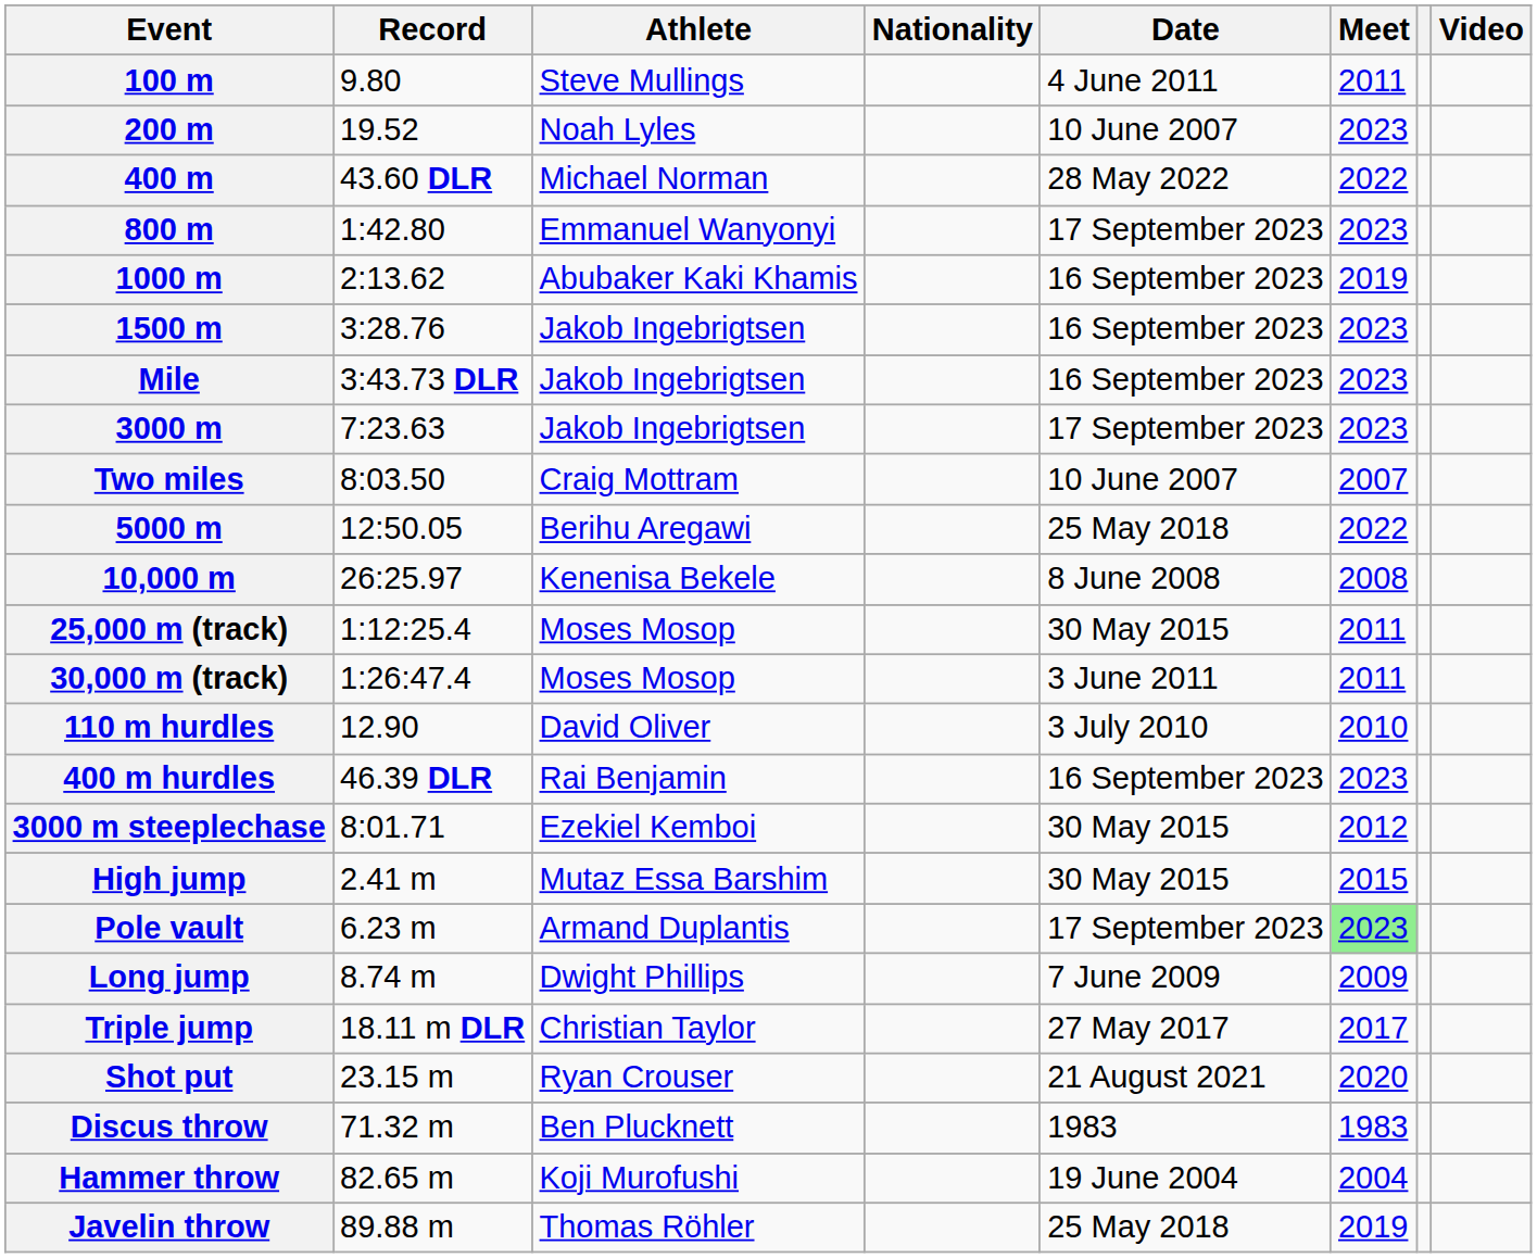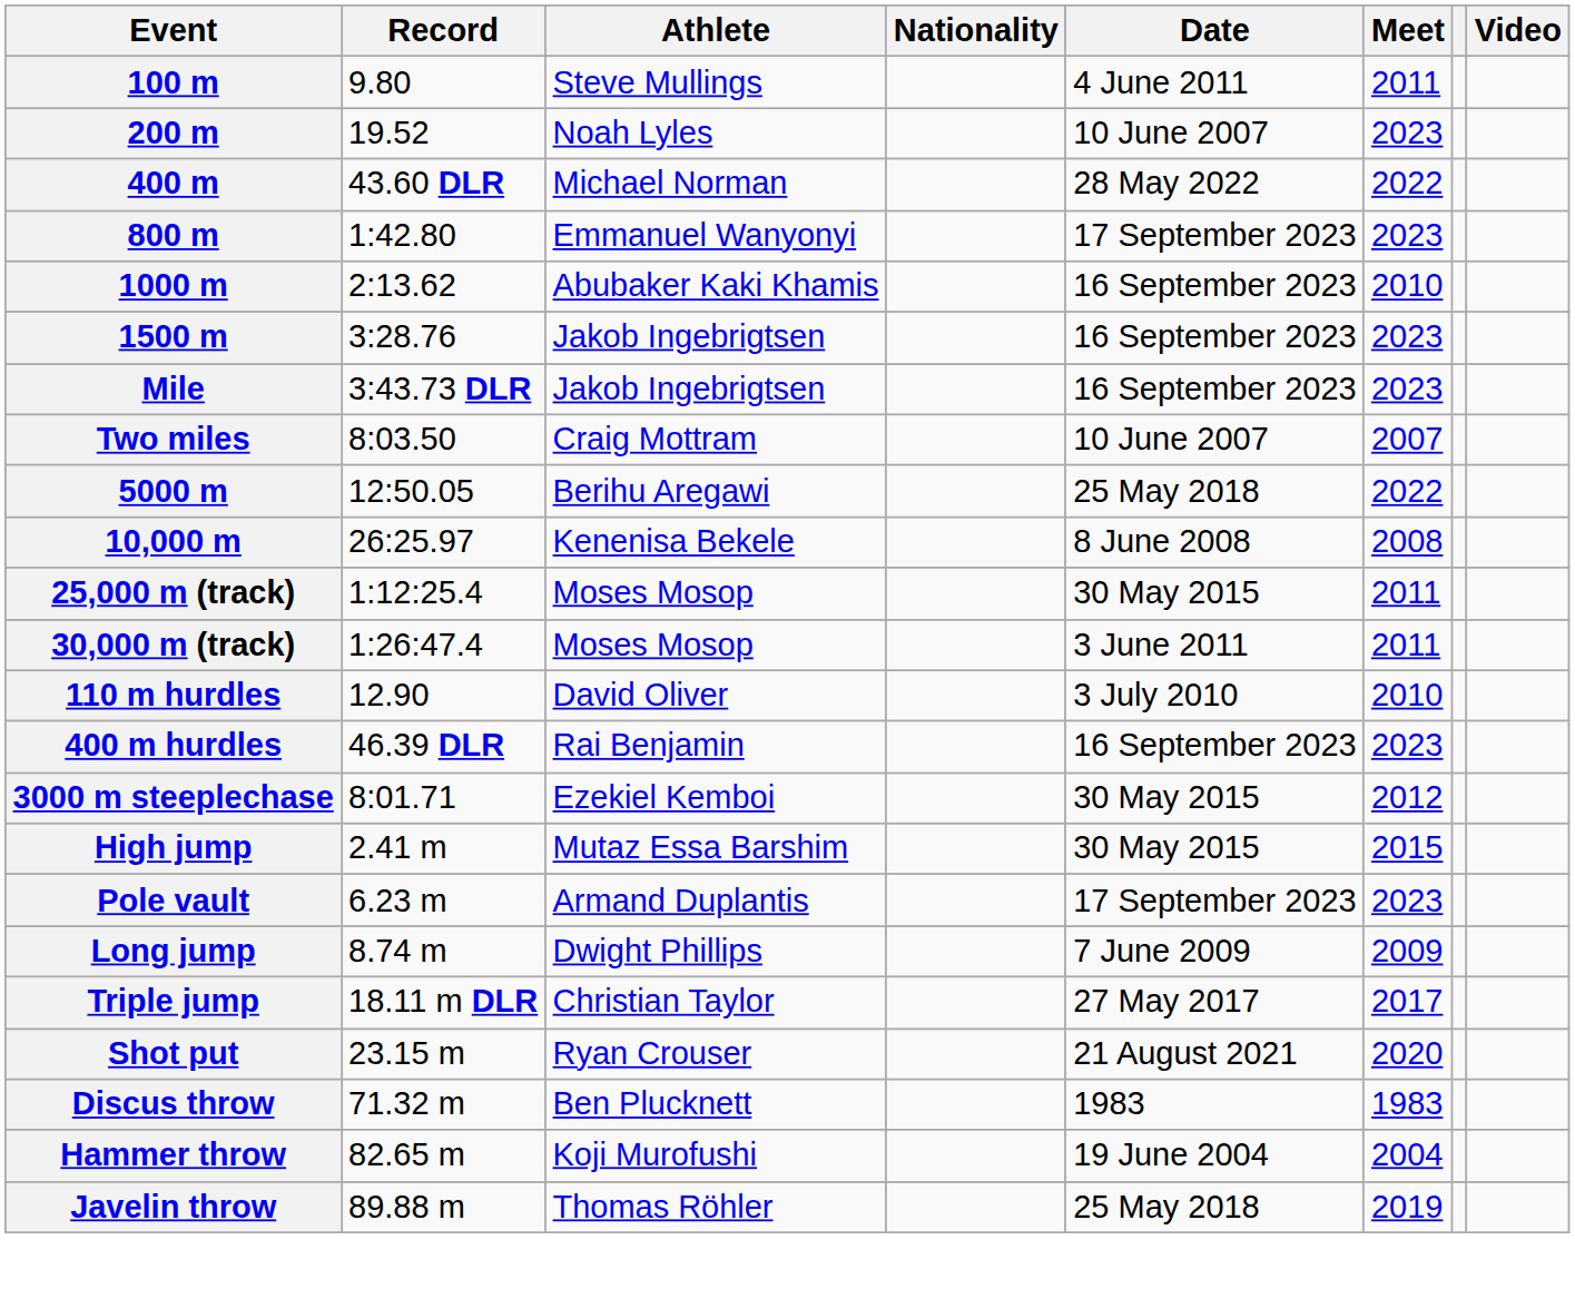1000 m | Meet: 2019 -> 2010
- row: 3000 m | 7:23.63 | Jakob Ingebrigtsen | 17 September 2023 | 2023
Pole vault | Meet: lightgreen background -> no background
